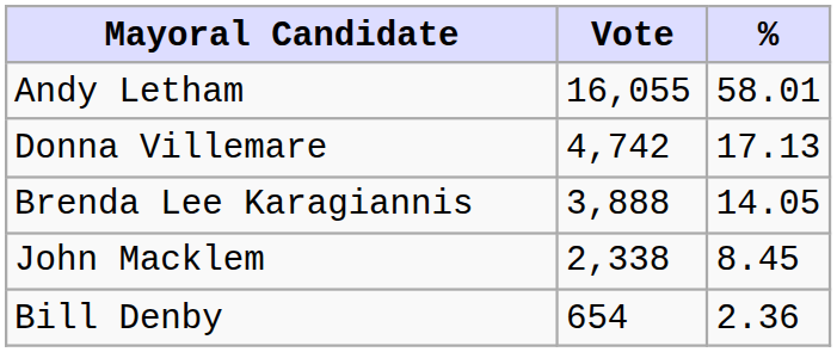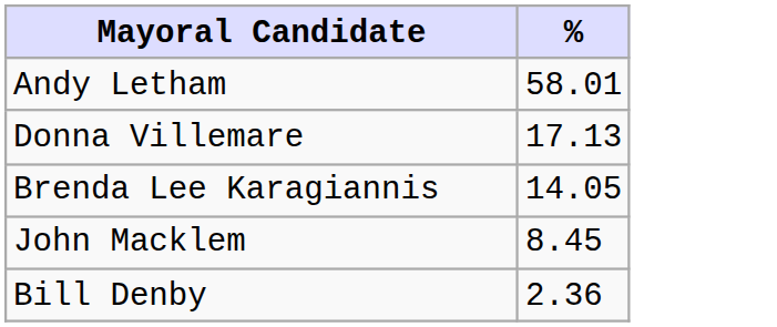- column: Vote | 16,055 | 4,742 | 3,888 | 2,338 | 654
